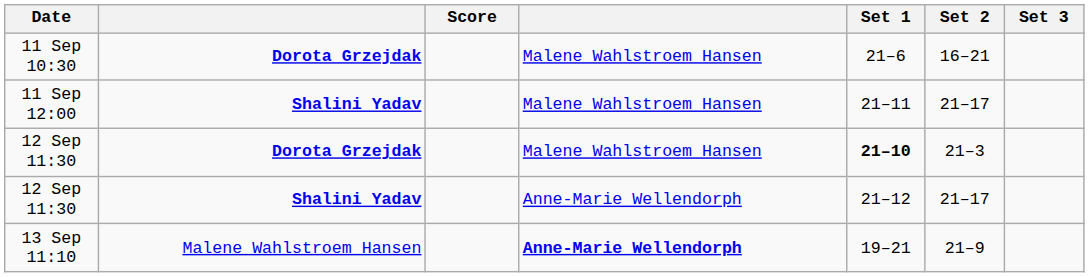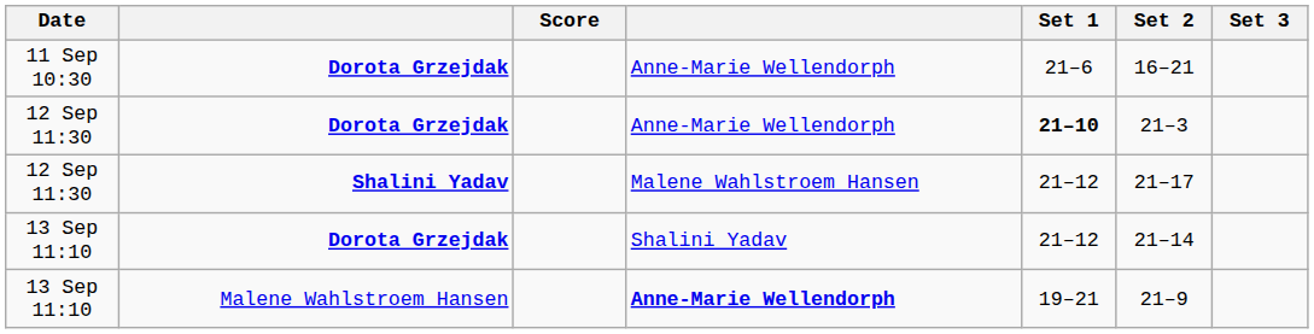11 Sep 10:30 | column 4: Malene Wahlstroem Hansen -> Anne-Marie Wellendorph
- row: 11 Sep 12:00 | Shalini Yadav | Malene Wahlstroem Hansen | 21–11 | 21–17
12 Sep 11:30 / Dorota Grzejdak | column 4: Malene Wahlstroem Hansen -> Anne-Marie Wellendorph
12 Sep 11:30 / Shalini Yadav | column 4: Anne-Marie Wellendorph -> Malene Wahlstroem Hansen
+ row: 13 Sep 11:10 | Dorota Grzejdak | Shalini Yadav | 21–12 | 21–14
